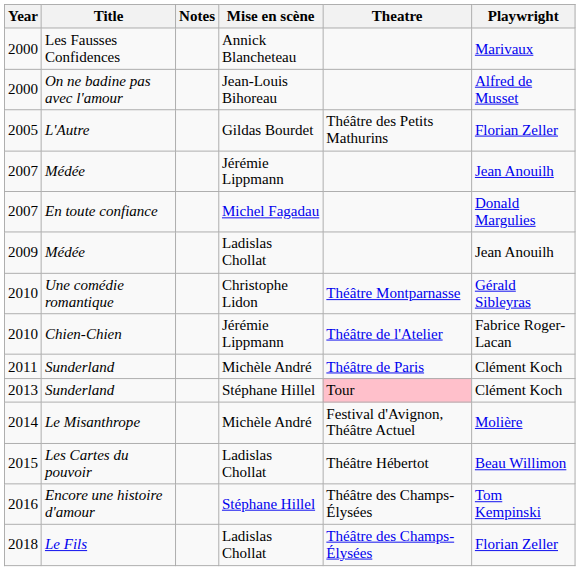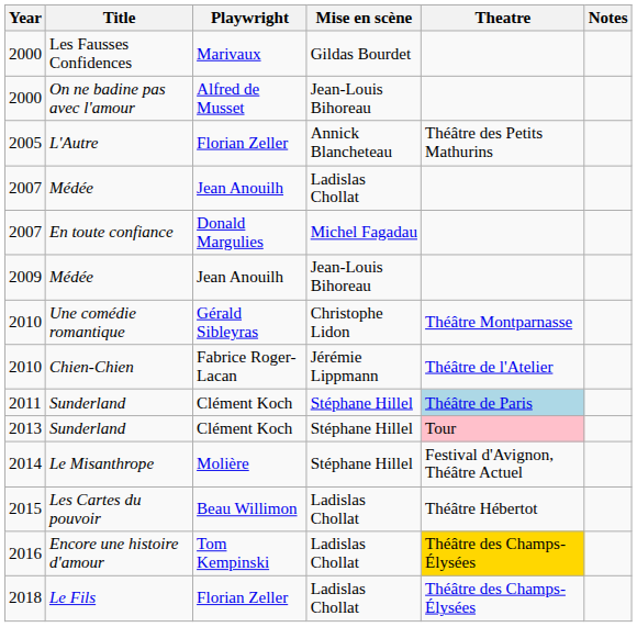columns swapped: Playwright <-> Notes
Les Fausses Confidences | Mise en scène: Annick Blancheteau -> Gildas Bourdet
L'Autre | Mise en scène: Gildas Bourdet -> Annick Blancheteau
2007 / Médée | Mise en scène: Jérémie Lippmann -> Ladislas Chollat
2009 / Médée | Mise en scène: Ladislas Chollat -> Jean-Louis Bihoreau
2011 / Sunderland | Mise en scène: Michèle André -> Stéphane Hillel
2011 / Sunderland | Theatre: no background -> lightblue background
Le Misanthrope | Mise en scène: Michèle André -> Stéphane Hillel
Encore une histoire d'amour | Mise en scène: Stéphane Hillel -> Ladislas Chollat
Encore une histoire d'amour | Theatre: no background -> gold background
